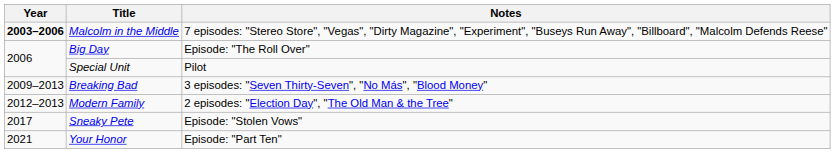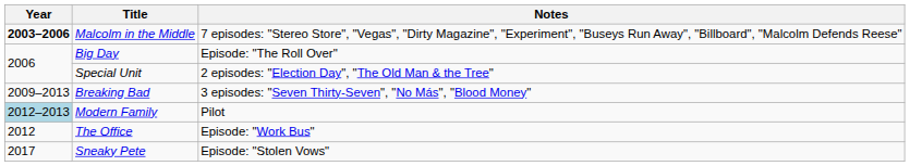Special Unit | Notes: Pilot -> 2 episodes: "Election Day", "The Old Man & the Tree"
Modern Family | Year: no background -> lightblue background
Modern Family | Notes: 2 episodes: "Election Day", "The Old Man & the Tree" -> Pilot
+ row: 2012 | The Office | Episode: "Work Bus"
- row: 2021 | Your Honor | Episode: "Part Ten"
